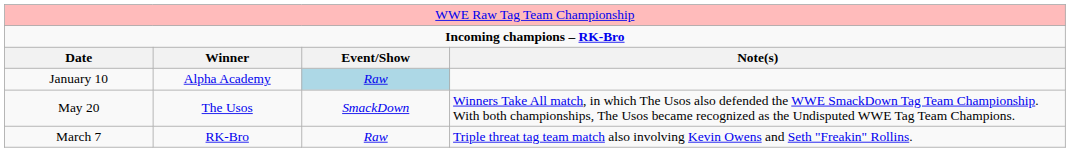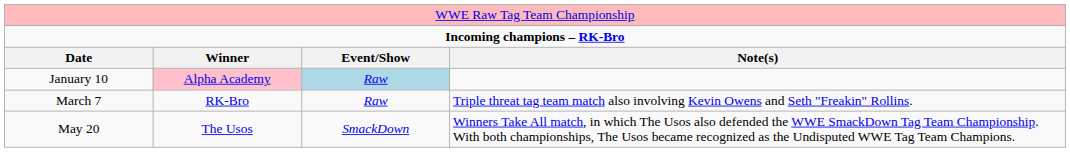January 10 | column 2: no background -> pink background
rows swapped: March 7 <-> May 20
